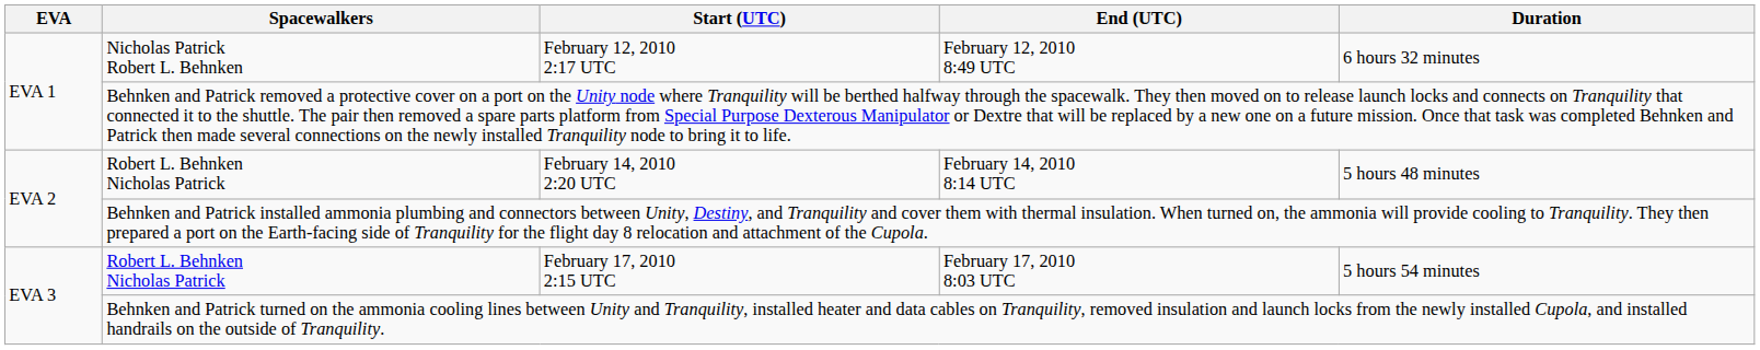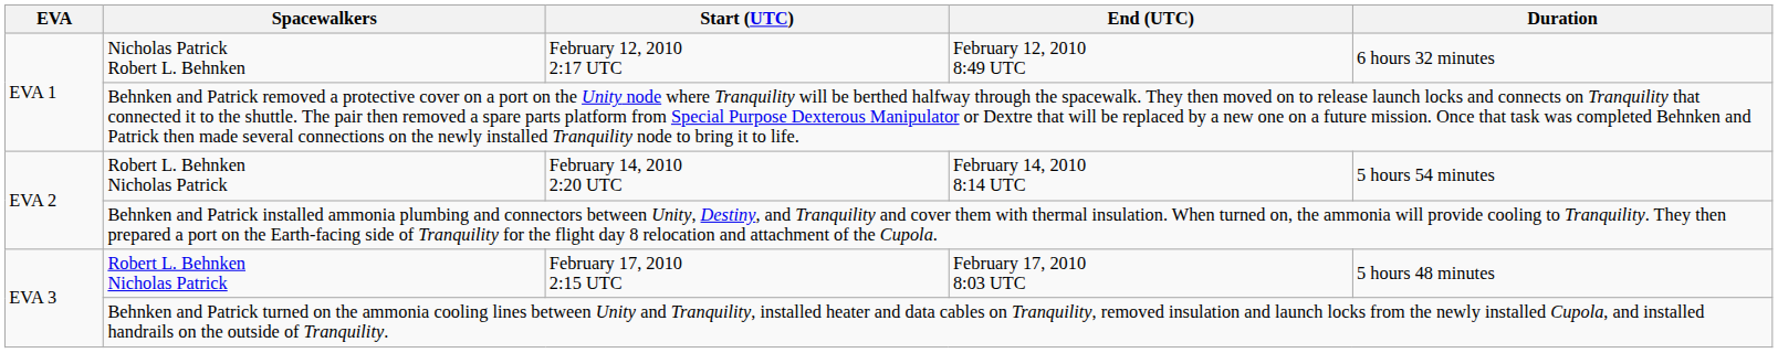February 14, 2010 2:20 UTC | Duration: 5 hours 48 minutes -> 5 hours 54 minutes
February 17, 2010 2:15 UTC | Duration: 5 hours 54 minutes -> 5 hours 48 minutes
